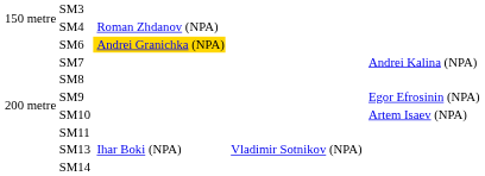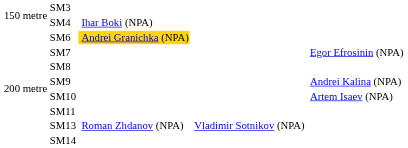SM4 | column 3: Roman Zhdanov (NPA) -> Ihar Boki (NPA)
SM7 | column 5: Andrei Kalina (NPA) -> Egor Efrosinin (NPA)
SM9 | column 5: Egor Efrosinin (NPA) -> Andrei Kalina (NPA)
SM13 | column 3: Ihar Boki (NPA) -> Roman Zhdanov (NPA)
